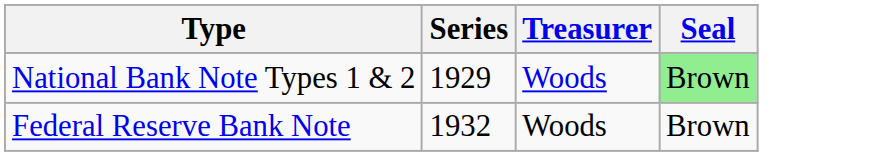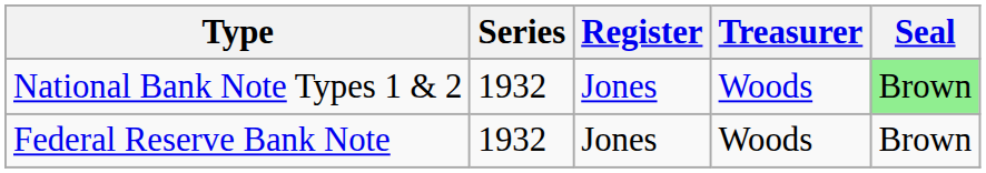+ column: Register | Jones | Jones
National Bank Note Types 1 & 2 | Series: 1929 -> 1932
